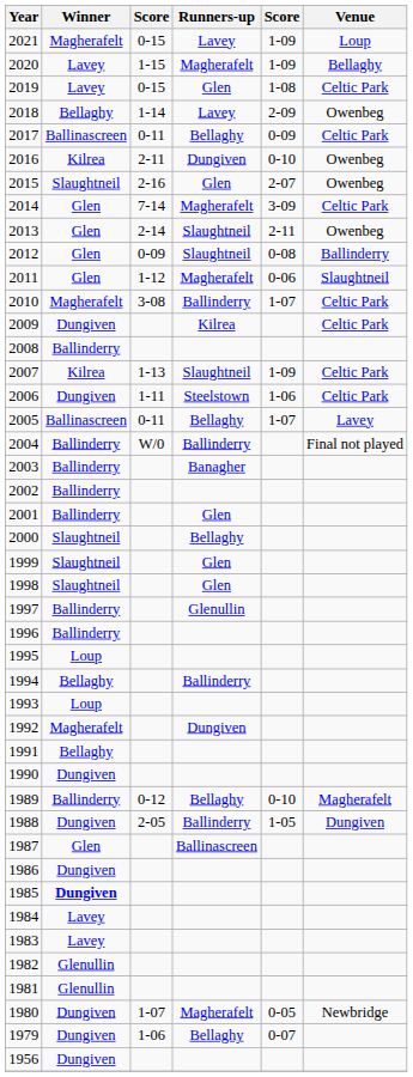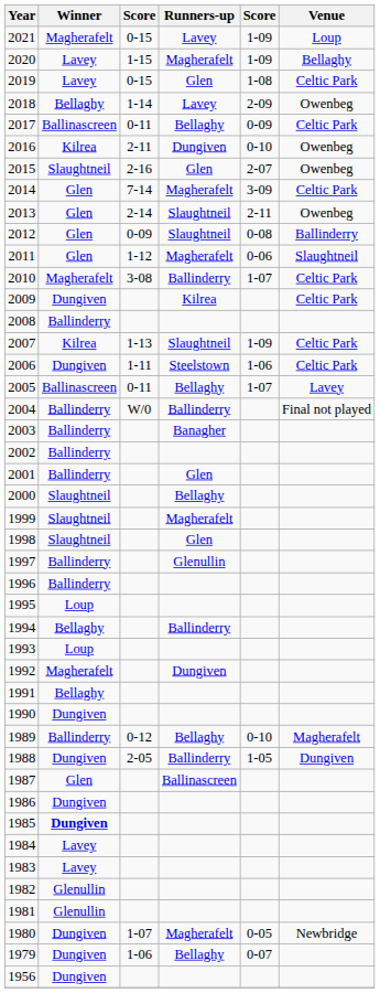1999 | Runners-up: Glen -> Magherafelt
